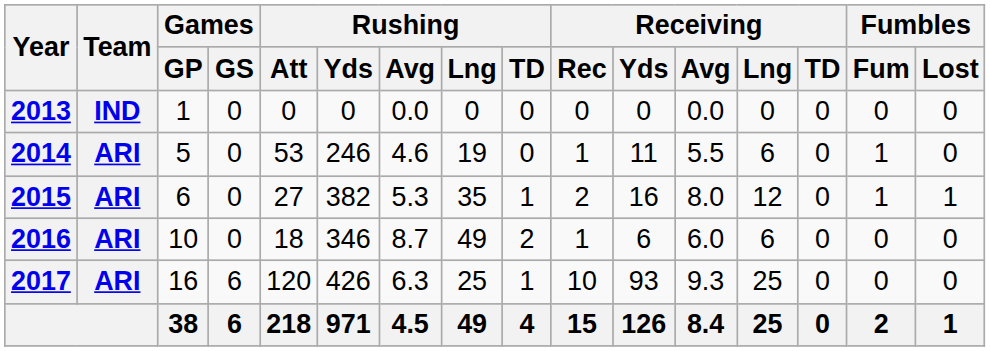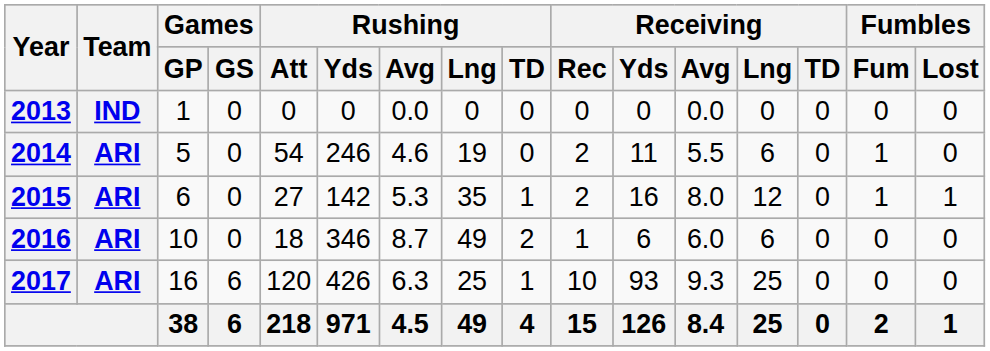2014 | Rushing / Att: 53 -> 54
2014 | Receiving / Rec: 1 -> 2
2015 | Rushing / Yds: 382 -> 142
